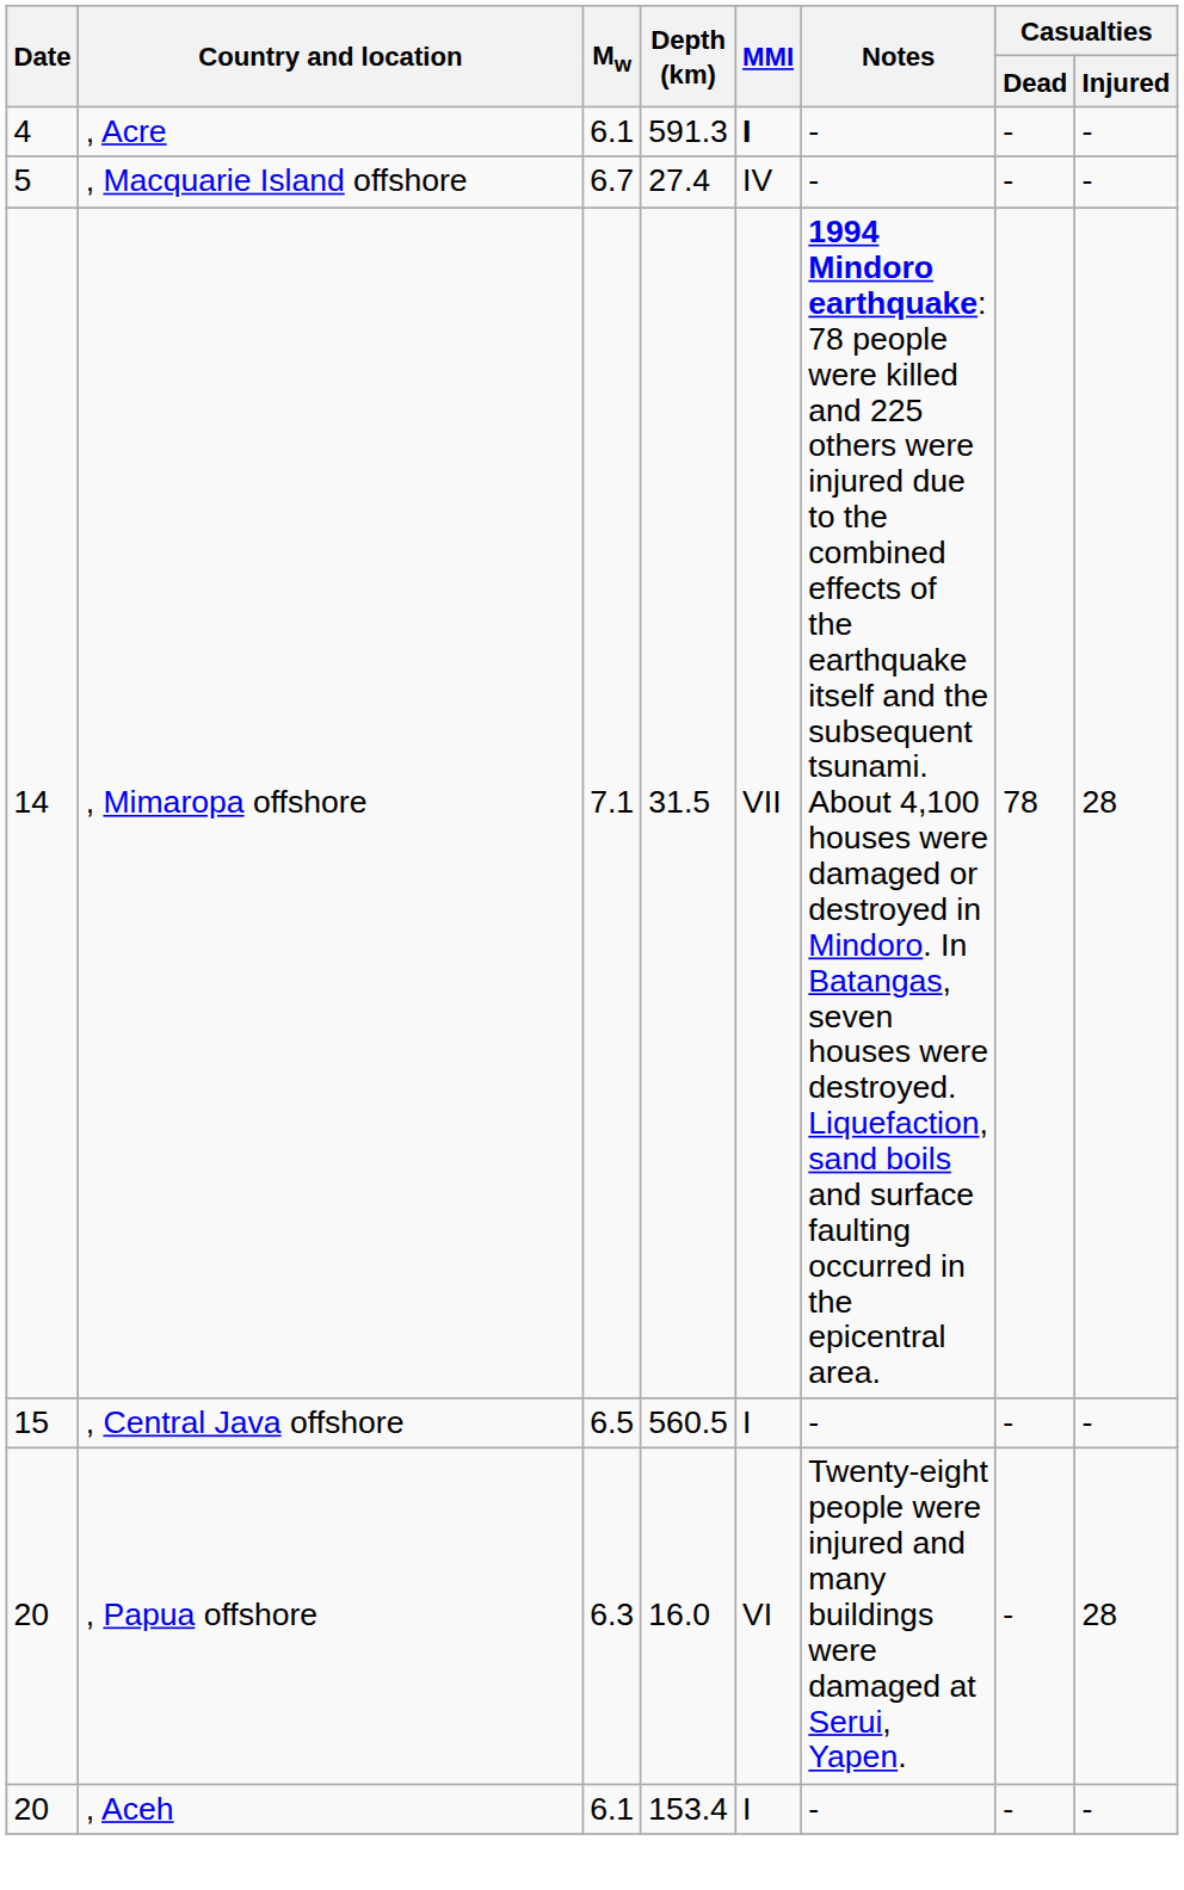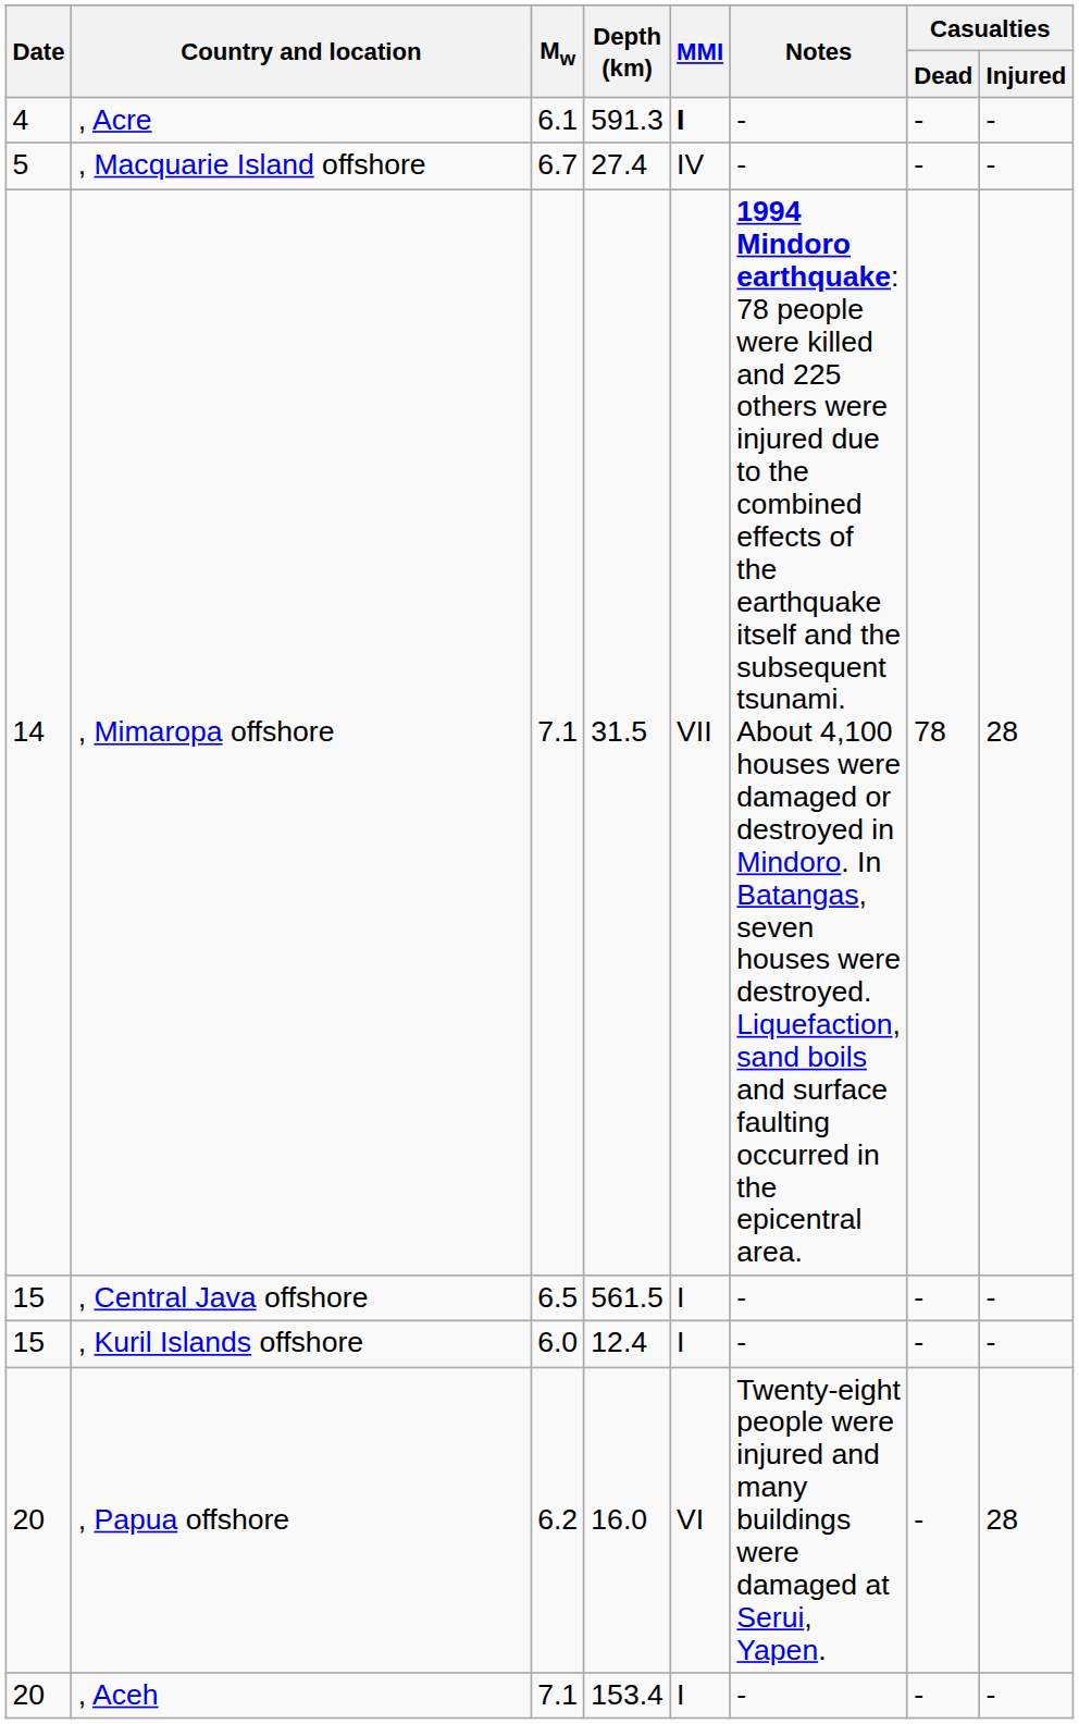, Central Java offshore | Depth (km): 560.5 -> 561.5
+ row: 15 | , Kuril Islands offshore | 6.0 | 12.4 | I | - | - | -
, Papua offshore | Mw: 6.3 -> 6.2
, Aceh | Mw: 6.1 -> 7.1
